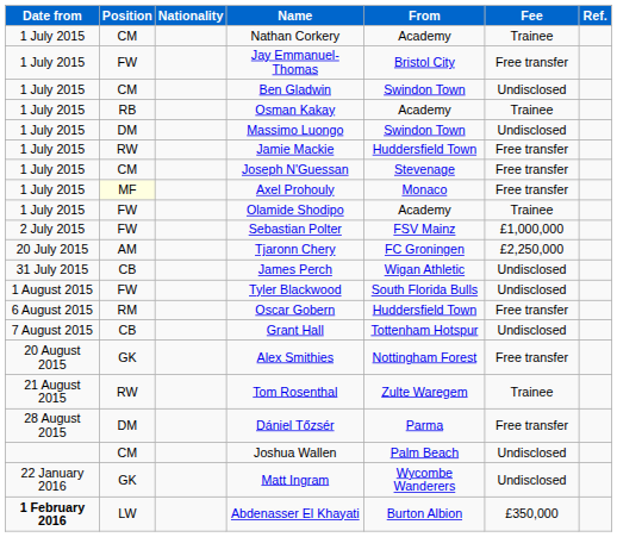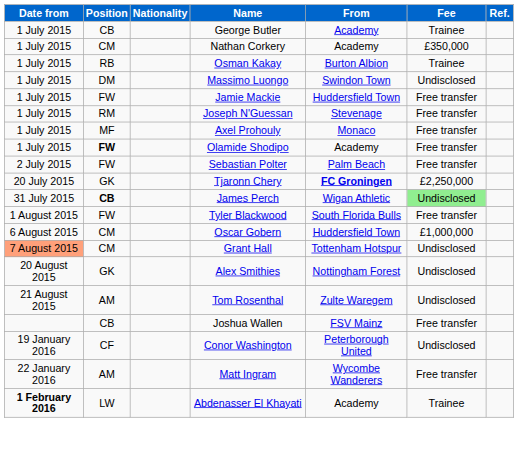+ row: 1 July 2015 | CB | George Butler | Academy | Trainee
Nathan Corkery | Fee: Trainee -> £350,000
- row: 1 July 2015 | FW | Jay Emmanuel-Thomas | Bristol City | Free transfer
- row: 1 July 2015 | CM | Ben Gladwin | Swindon Town | Undisclosed
Osman Kakay | From: Academy -> Burton Albion
Jamie Mackie | Position: RW -> FW
Joseph N'Guessan | Position: CM -> RM
Axel Prohouly | Position: lightyellow background -> no background
Olamide Shodipo | Position: normal -> bold
Olamide Shodipo | Fee: Trainee -> Free transfer
Sebastian Polter | From: FSV Mainz -> Palm Beach
Sebastian Polter | Fee: £1,000,000 -> Free transfer
Tjaronn Chery | Position: AM -> GK
Tjaronn Chery | From: normal -> bold
James Perch | Position: normal -> bold
James Perch | Fee: no background -> lightgreen background
Tyler Blackwood | Fee: Undisclosed -> Free transfer
Oscar Gobern | Position: RM -> CM
Oscar Gobern | Fee: Free transfer -> £1,000,000
Grant Hall | Date from: no background -> lightsalmon background
Grant Hall | Position: CB -> CM
Alex Smithies | Fee: Free transfer -> Undisclosed
Tom Rosenthal | Position: RW -> AM
Tom Rosenthal | Fee: Trainee -> Undisclosed
- row: 28 August 2015 | DM | Dániel Tőzsér | Parma | Free transfer
Joshua Wallen | Position: CM -> CB
Joshua Wallen | From: Palm Beach -> FSV Mainz
Joshua Wallen | Fee: Undisclosed -> Free transfer
+ row: 19 January 2016 | CF | Conor Washington | Peterborough United | Undisclosed
Matt Ingram | Position: GK -> AM
Matt Ingram | Fee: Undisclosed -> Free transfer
Abdenasser El Khayati | From: Burton Albion -> Academy
Abdenasser El Khayati | Fee: £350,000 -> Trainee
